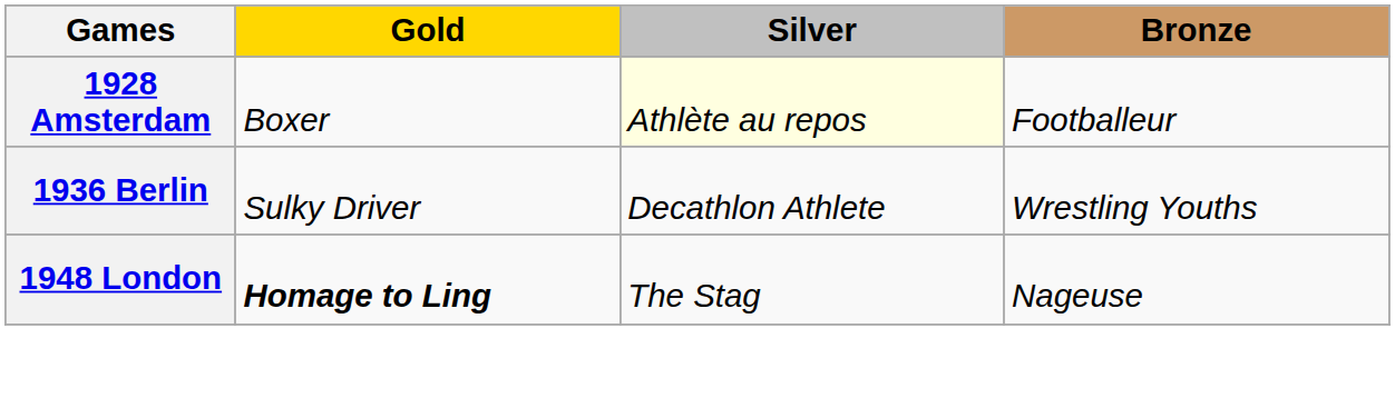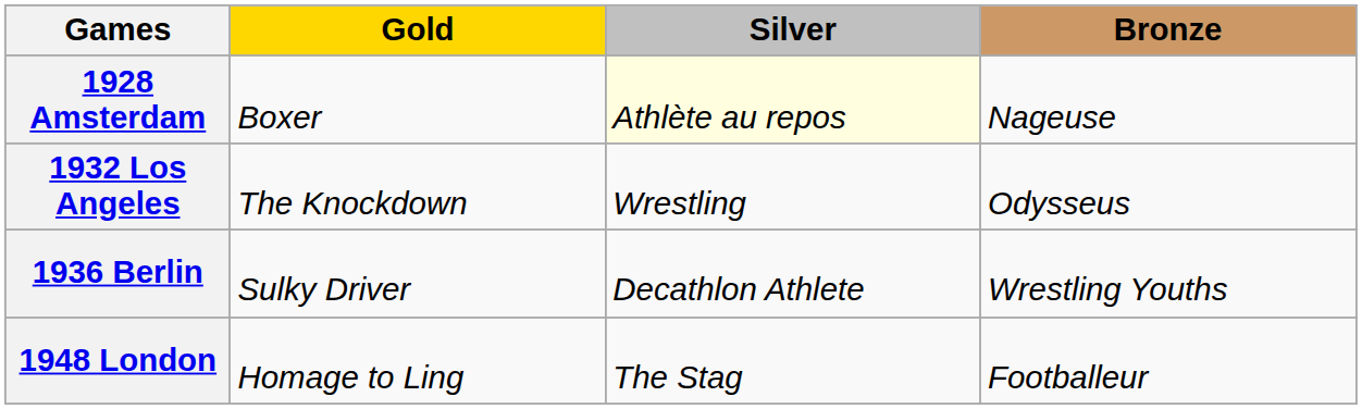1928 Amsterdam | Bronze: Footballeur -> Nageuse
+ row: 1932 Los Angeles | The Knockdown | Wrestling | Odysseus
1948 London | Gold: bold -> normal
1948 London | Bronze: Nageuse -> Footballeur
